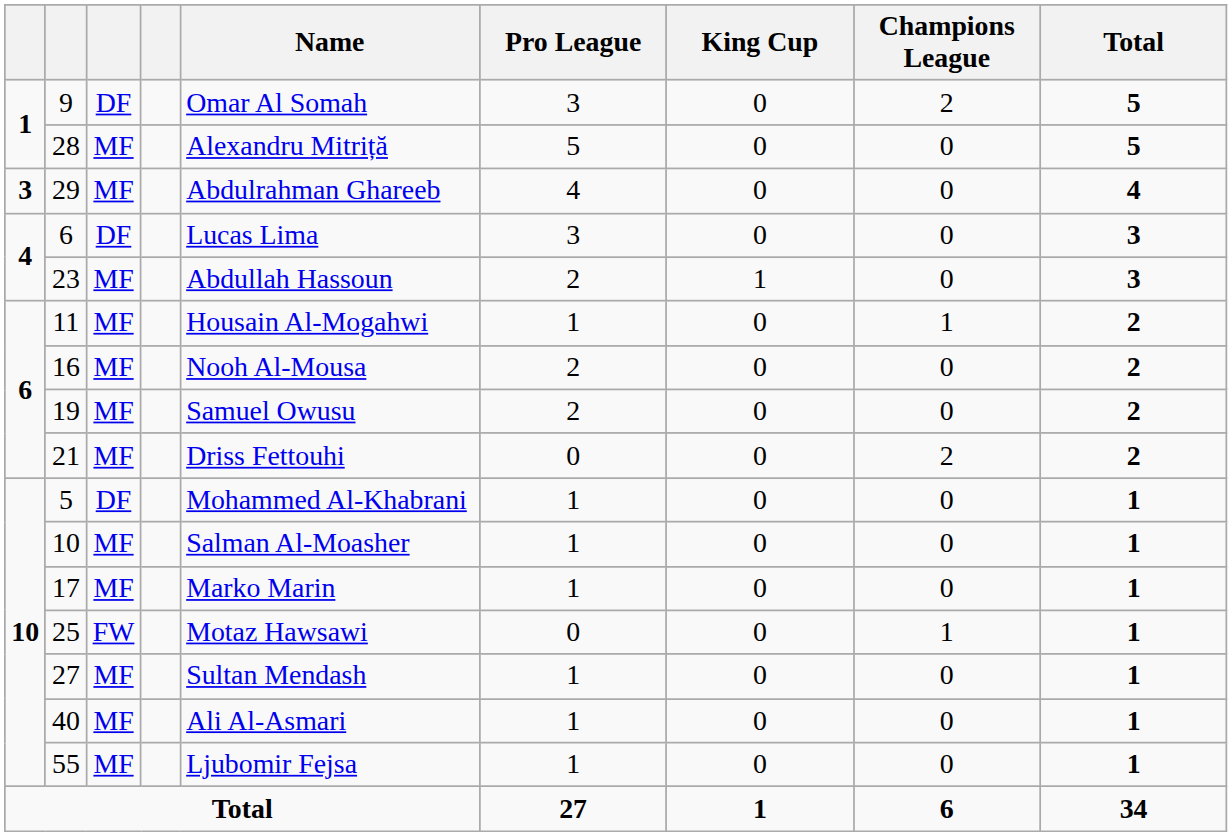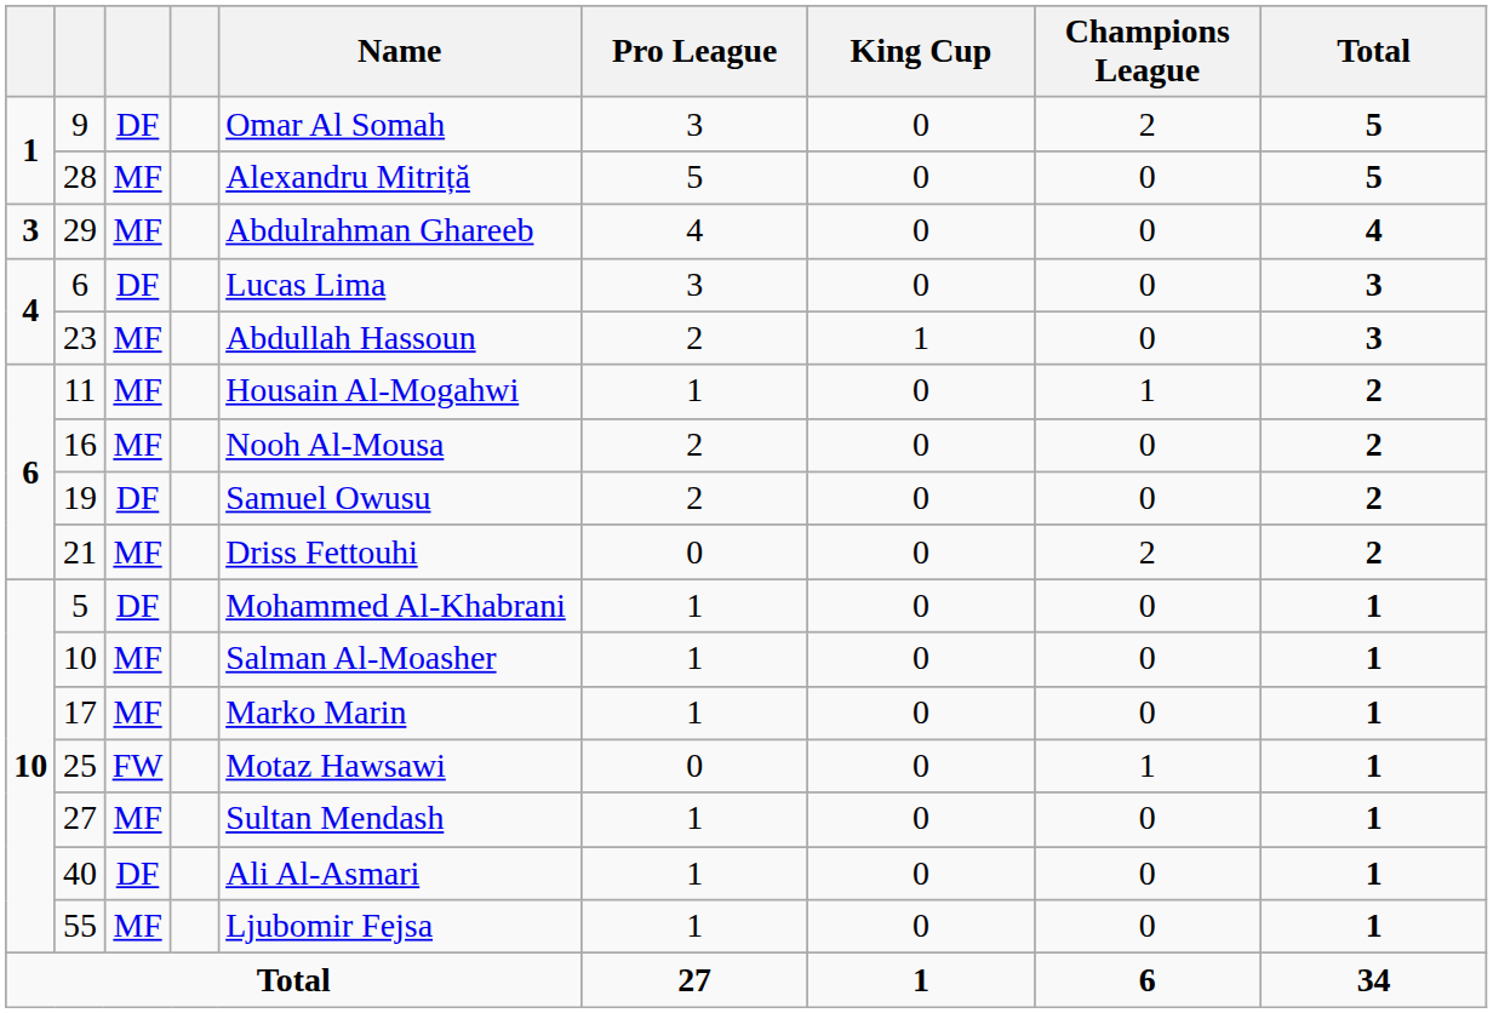19 | column 3: MF -> DF
40 | column 3: MF -> DF
